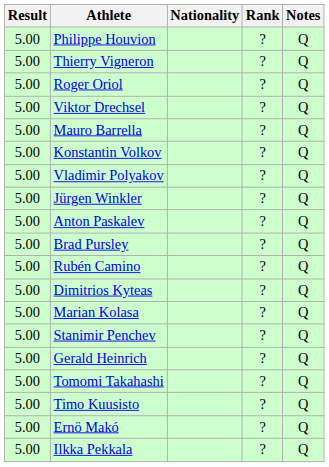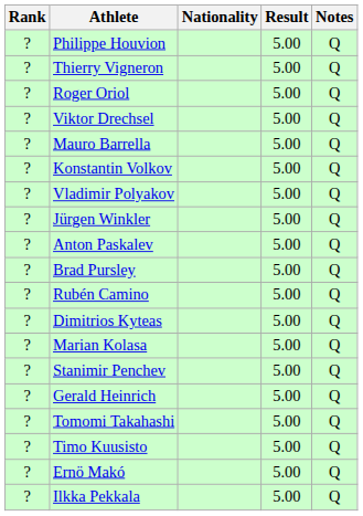columns swapped: Rank <-> Result
